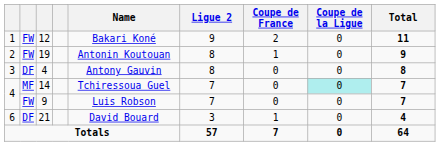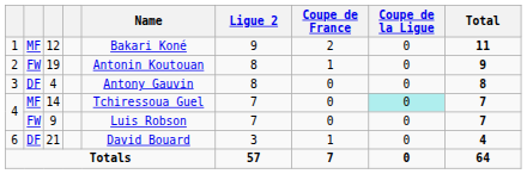12 | column 2: FW -> MF
